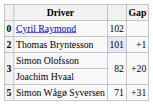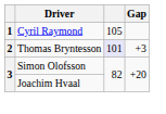Cyril Raymond | column 1: 0 -> 1
Cyril Raymond | column 3: 102 -> 105
Thomas Bryntesson | Gap: +1 -> +3
- row: 5 | Simon Wågø Syversen | 71 | +31
